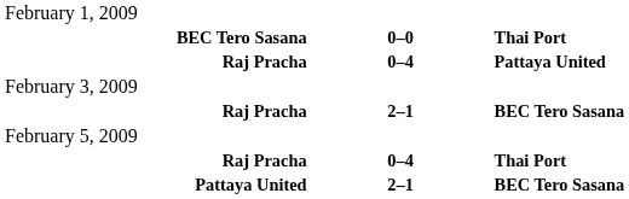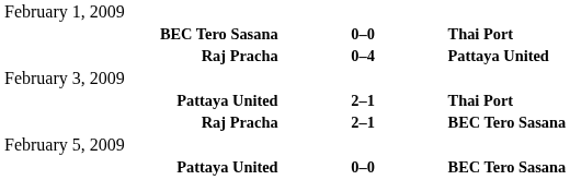+ row: Pattaya United | 2–1 | Thai Port
- row: Raj Pracha | 0–4 | Thai Port
Pattaya United / BEC Tero Sasana | column 2: 2–1 -> 0–0
